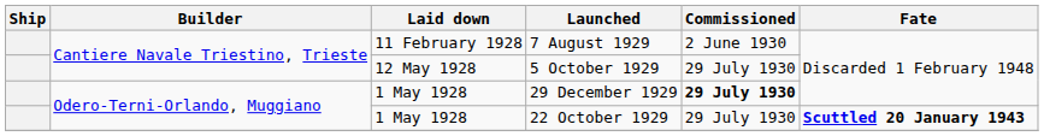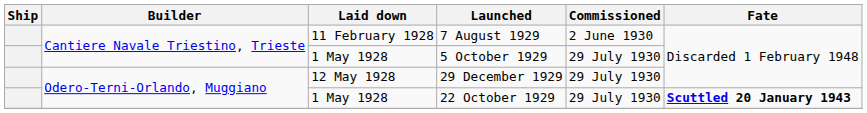5 October 1929 | Laid down: 12 May 1928 -> 1 May 1928
29 December 1929 | Laid down: 1 May 1928 -> 12 May 1928
29 December 1929 | Commissioned: bold -> normal
